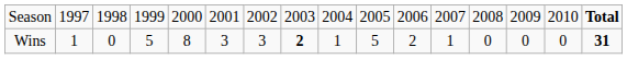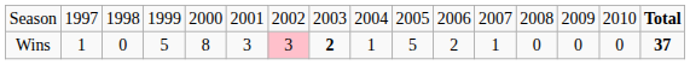Wins | column 7: no background -> pink background
Wins | column 16: 31 -> 37
